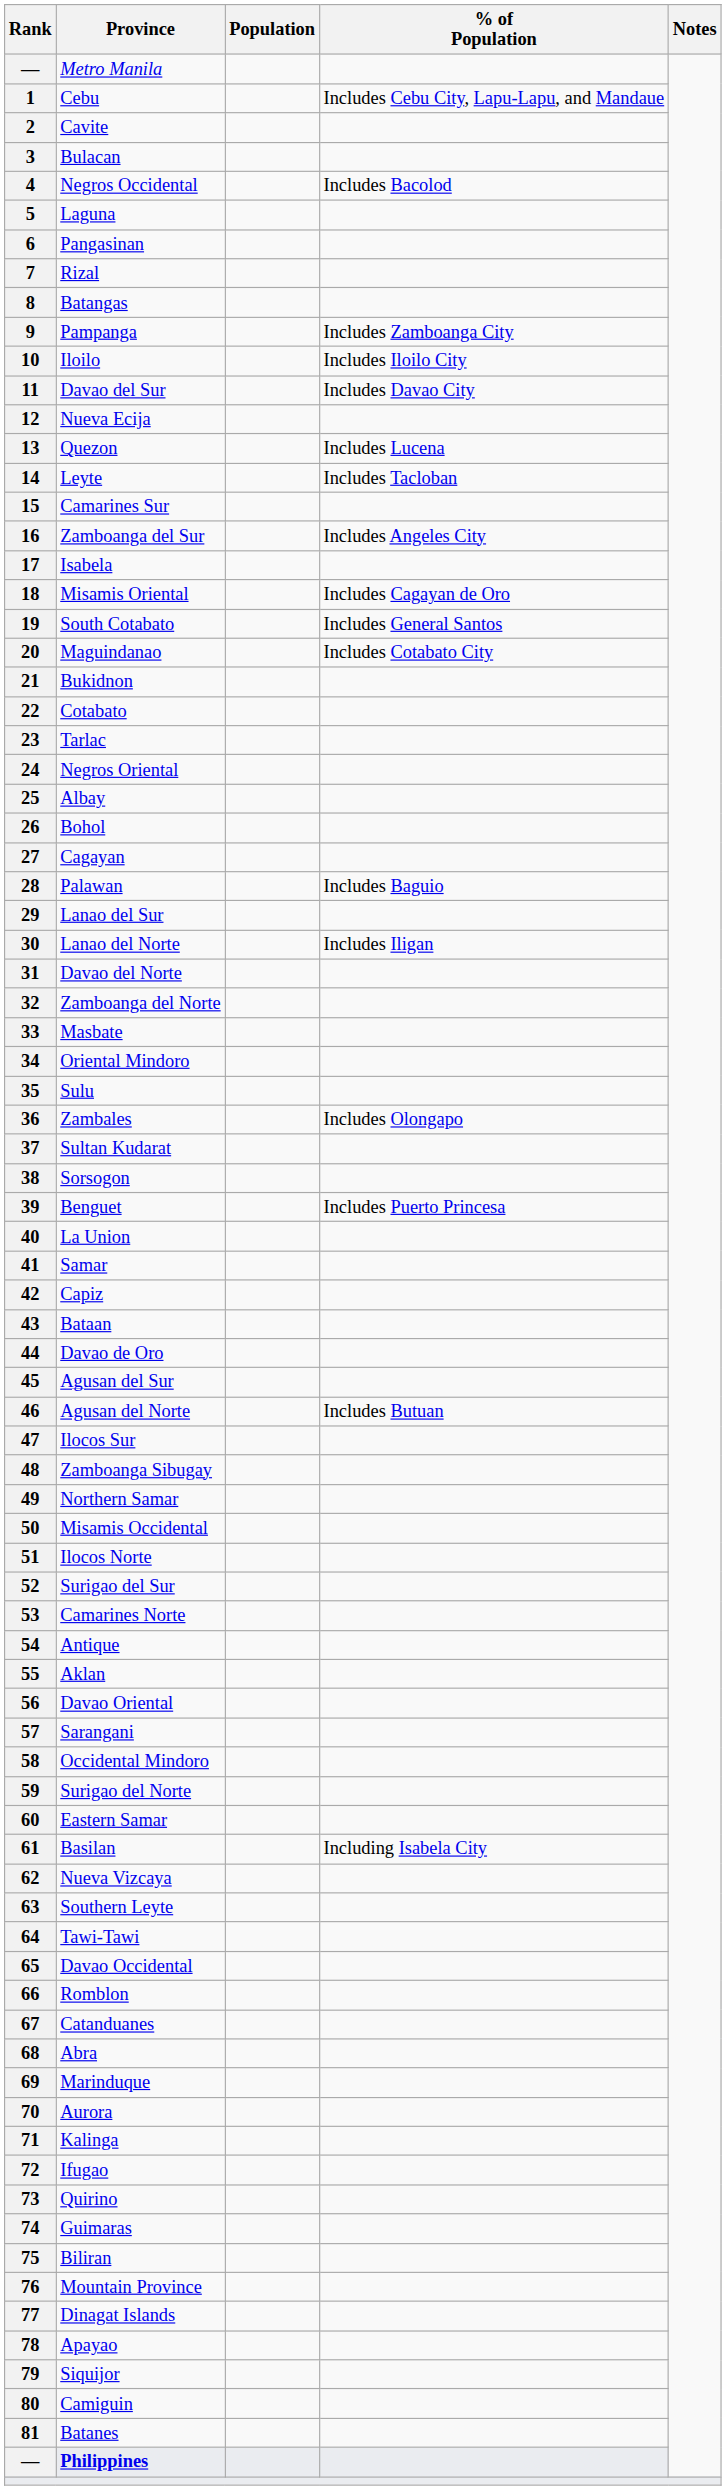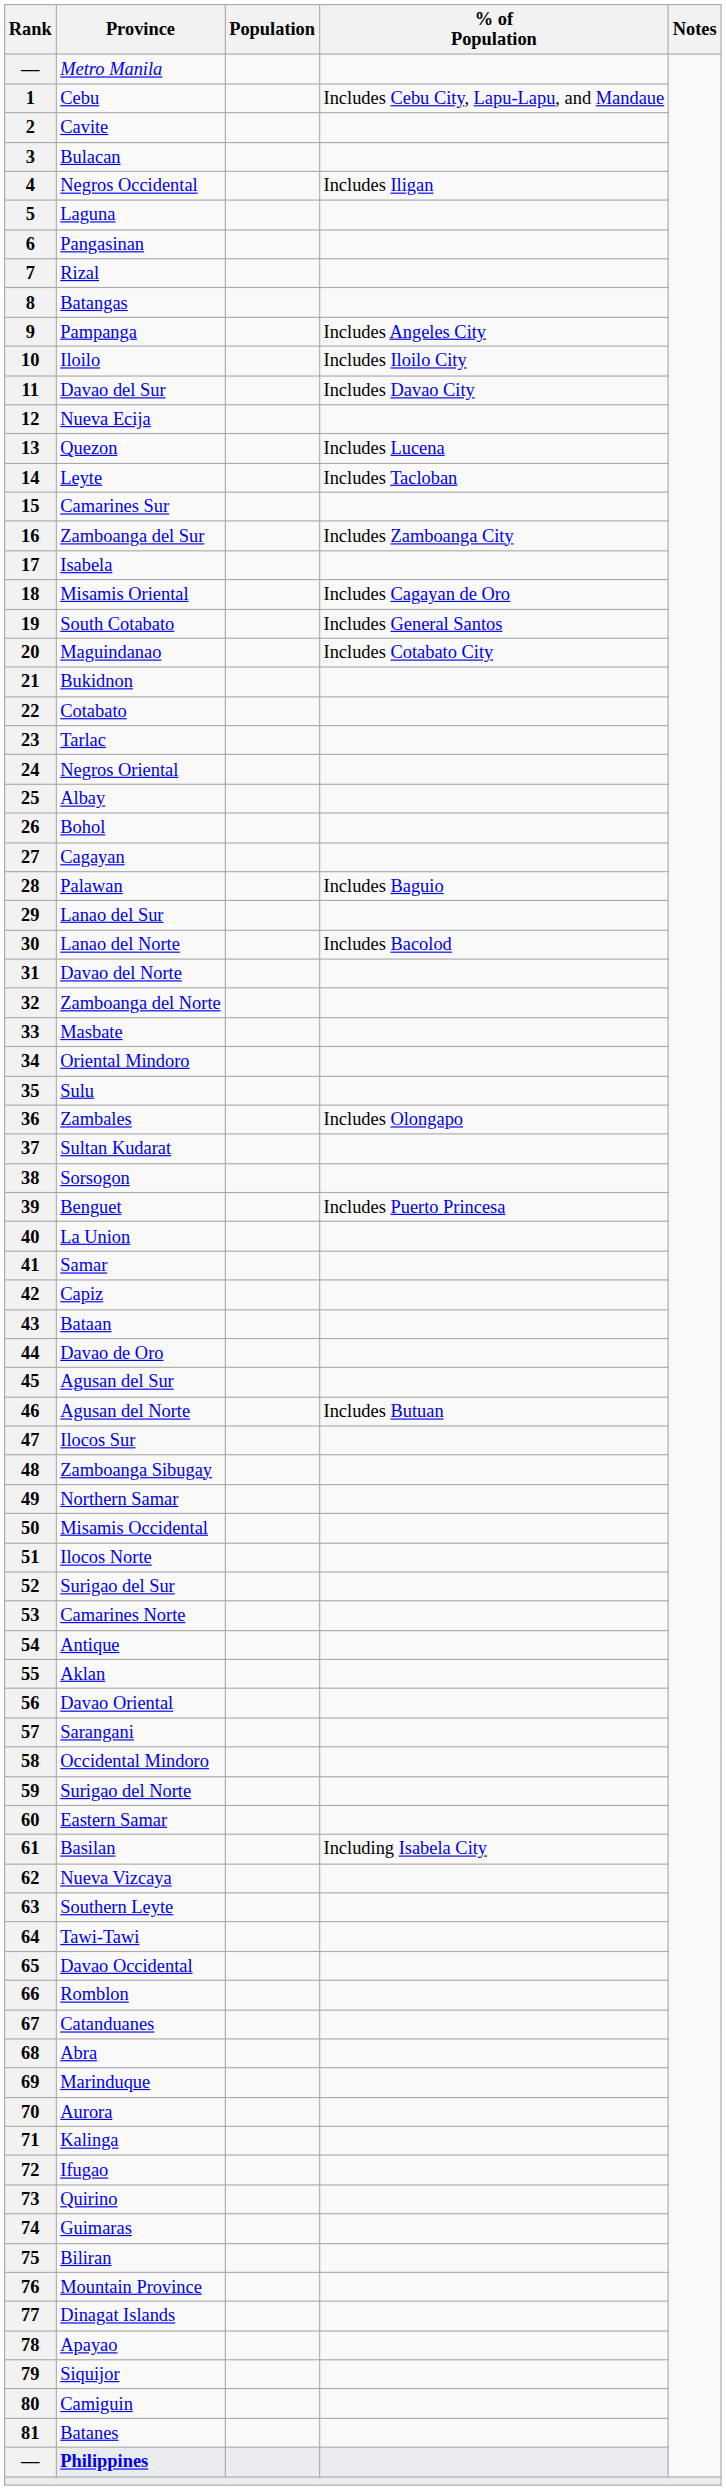4 | % of Population: Includes Bacolod -> Includes Iligan
9 | % of Population: Includes Zamboanga City -> Includes Angeles City
16 | % of Population: Includes Angeles City -> Includes Zamboanga City
30 | % of Population: Includes Iligan -> Includes Bacolod
